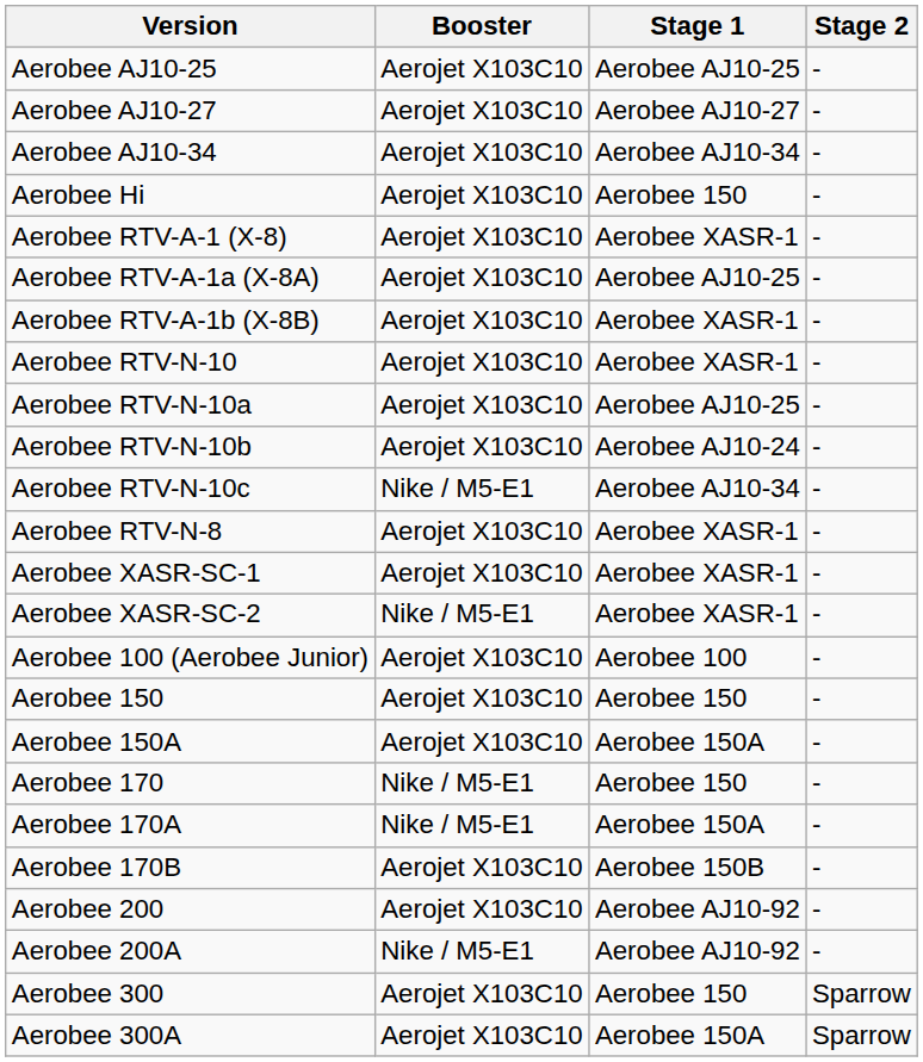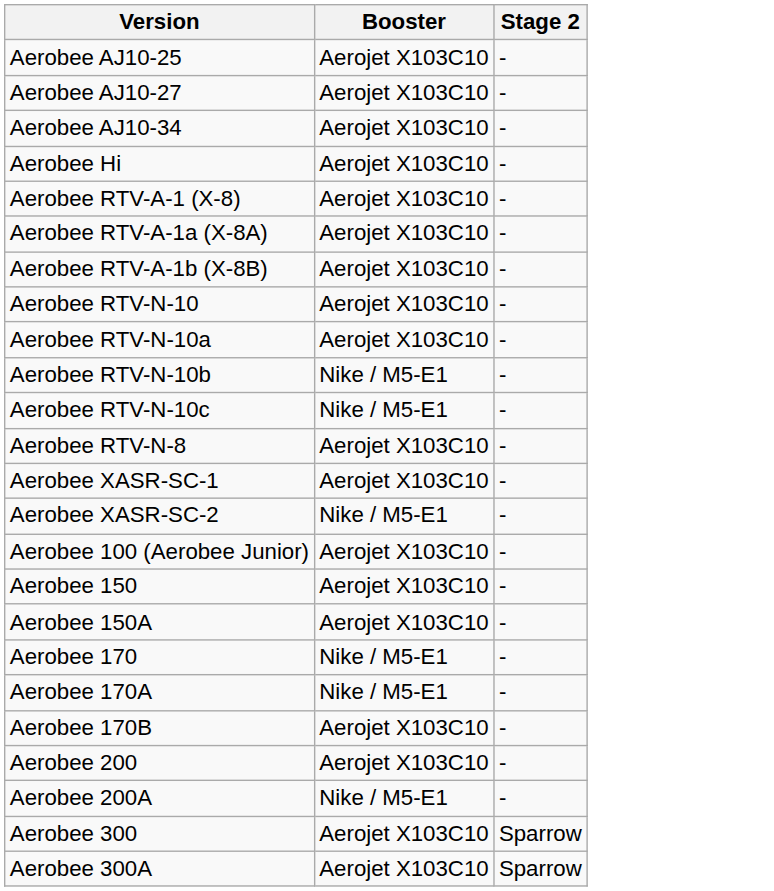- column: Stage 1 | Aerobee AJ10-25 | Aerobee AJ10-27 | Aerobee AJ10-34 | Aerobee 150 | Aerobee XASR-1 | Aerobee AJ10-25 | Aerobee XASR-1 | Aerobee XASR-1 | Aerobee AJ10-25 | Aerobee AJ10-24 | Aerobee AJ10-34 | Aerobee XASR-1 | Aerobee XASR-1 | Aerobee XASR-1 | Aerobee 100 | Aerobee 150 | Aerobee 150A | Aerobee 150 | Aerobee 150A | Aerobee 150B | Aerobee AJ10-92 | Aerobee AJ10-92 | Aerobee 150 | Aerobee 150A
Aerobee RTV-N-10b | Booster: Aerojet X103C10 -> Nike / M5-E1
